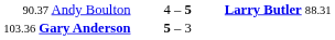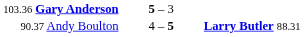rows swapped: 90.37 Andy Boulton <-> 103.36 Gary Anderson
